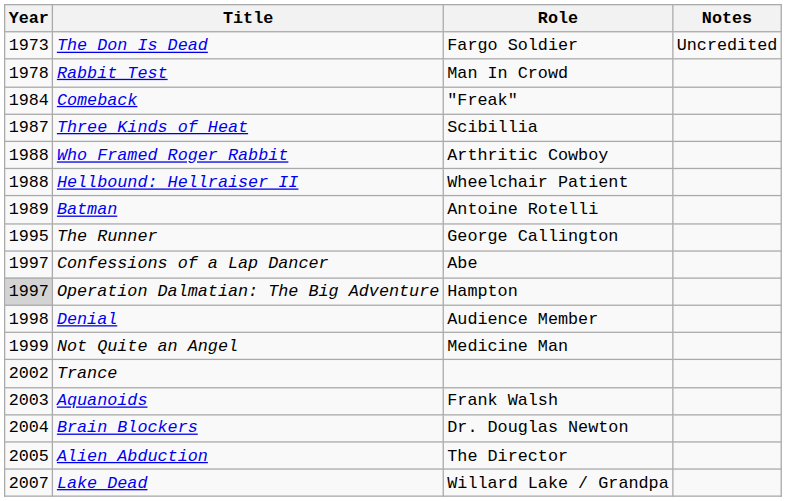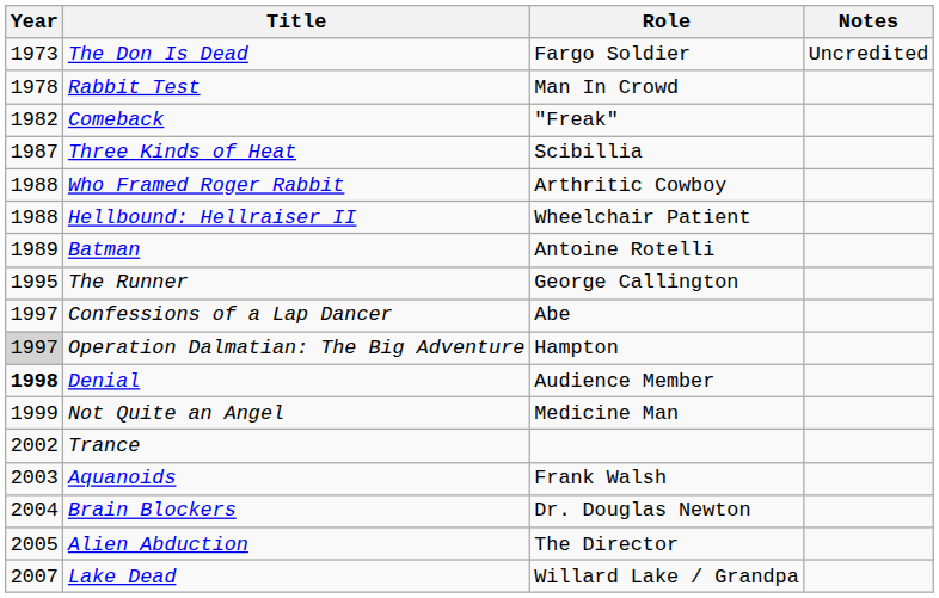Comeback | Year: 1984 -> 1982
Denial | Year: normal -> bold
